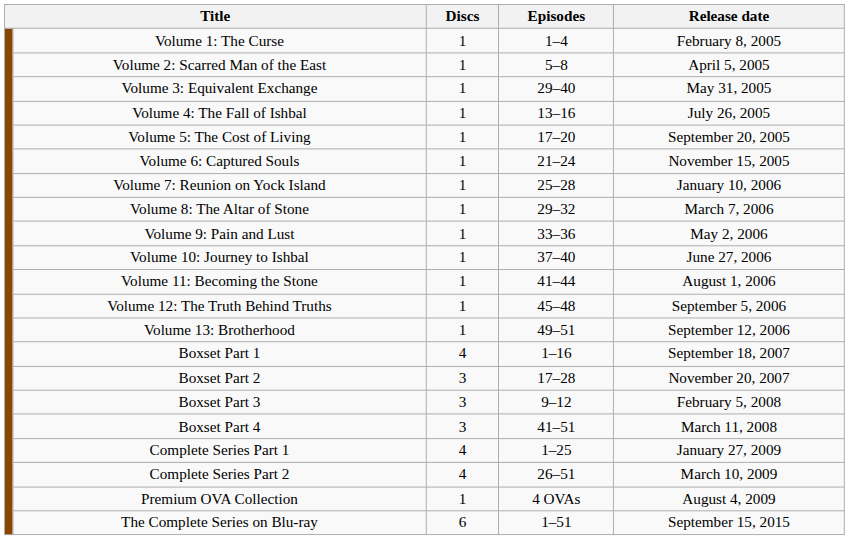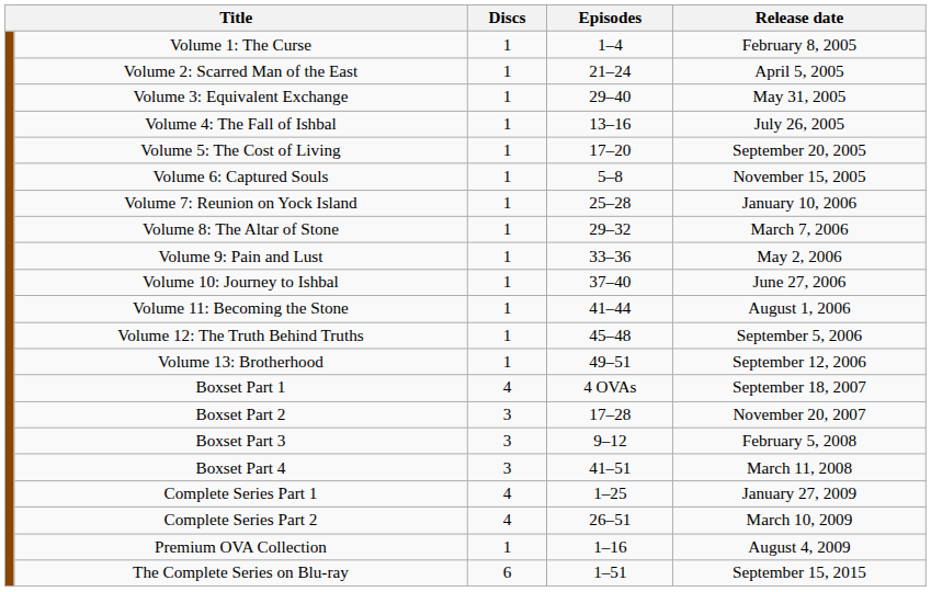Volume 2: Scarred Man of the East | Episodes: 5–8 -> 21–24
Volume 6: Captured Souls | Episodes: 21–24 -> 5–8
Boxset Part 1 | Episodes: 1–16 -> 4 OVAs
Premium OVA Collection | Episodes: 4 OVAs -> 1–16
